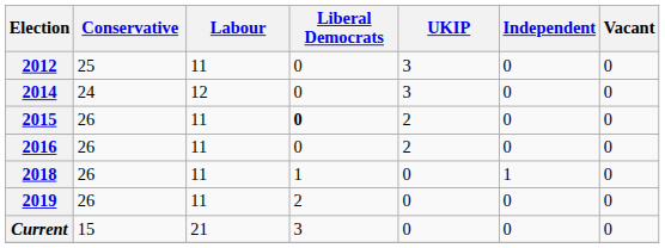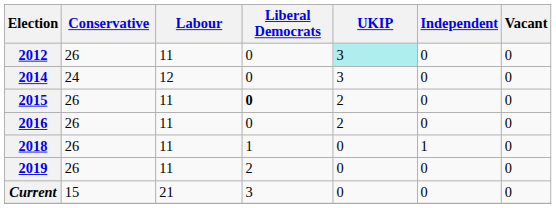2012 | Conservative: 25 -> 26
2012 | UKIP: no background -> paleturquoise background
